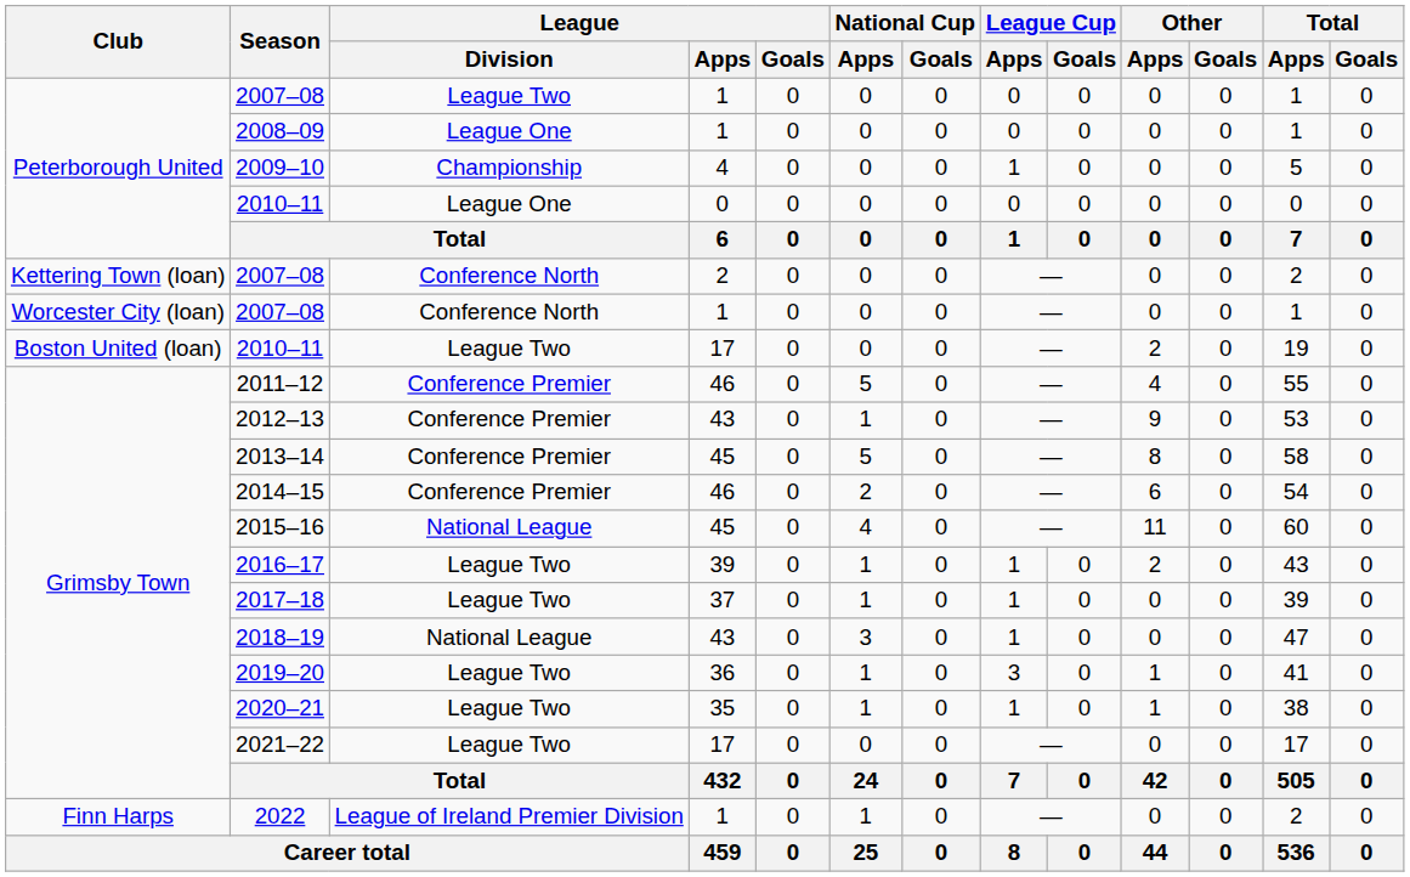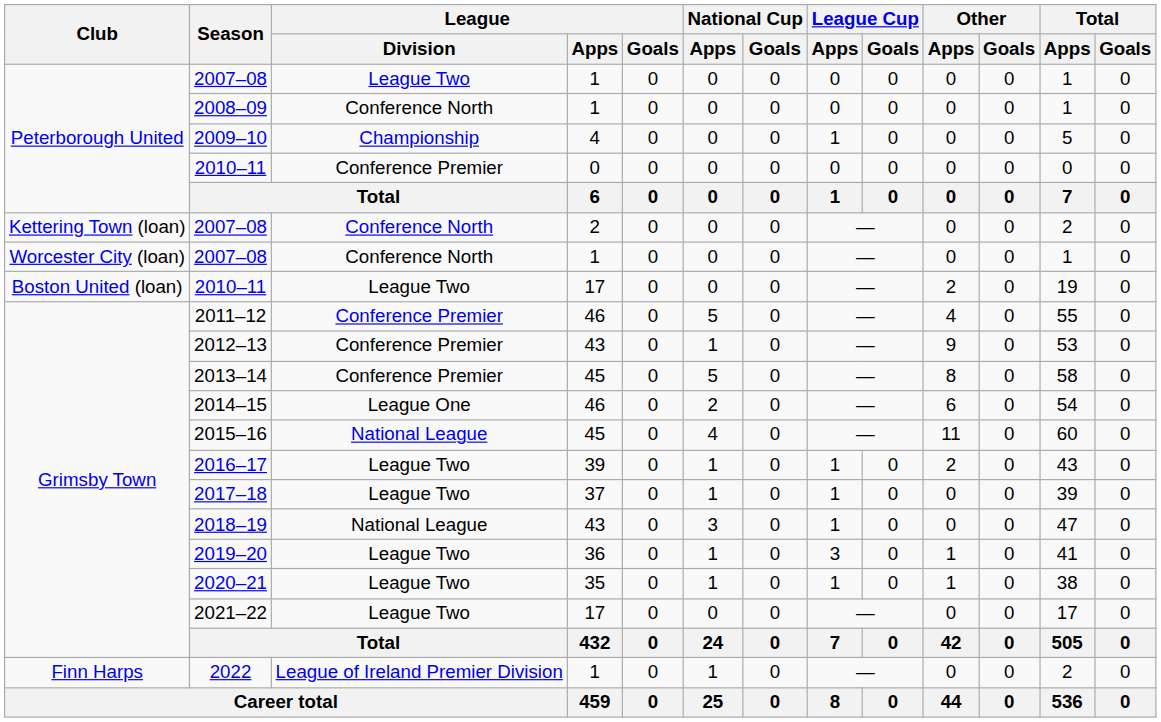2008–09 | League / Division: League One -> Conference North
Peterborough United / 2010–11 | League / Division: League One -> Conference Premier
2014–15 | League / Division: Conference Premier -> League One
